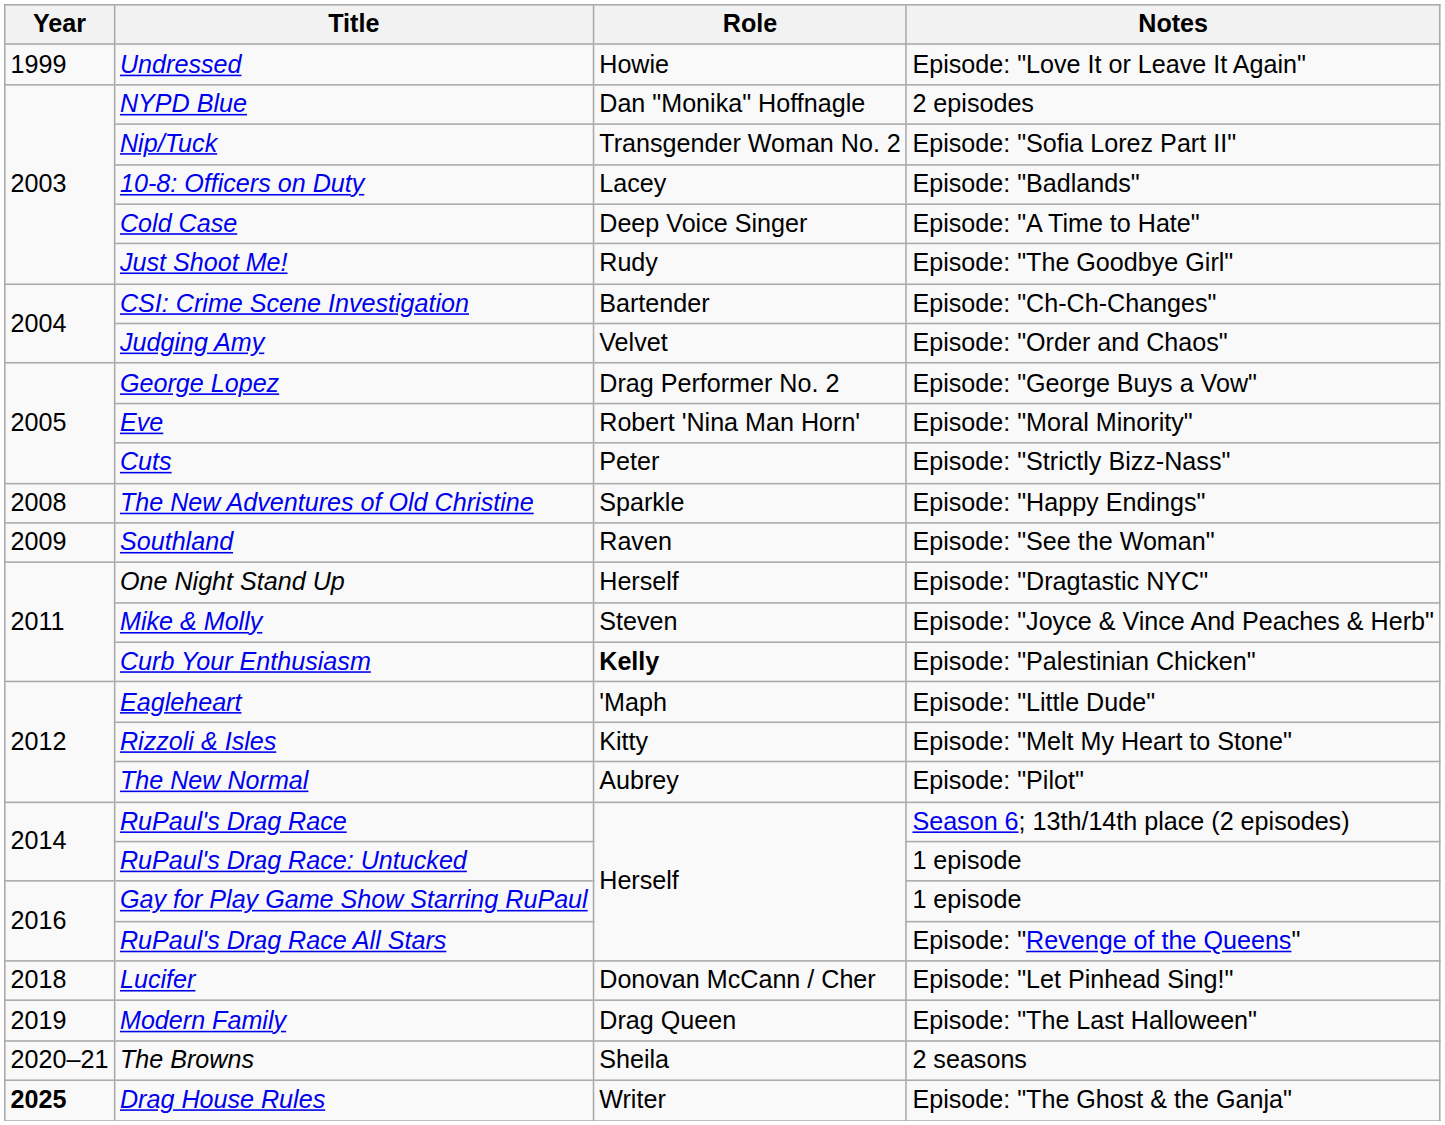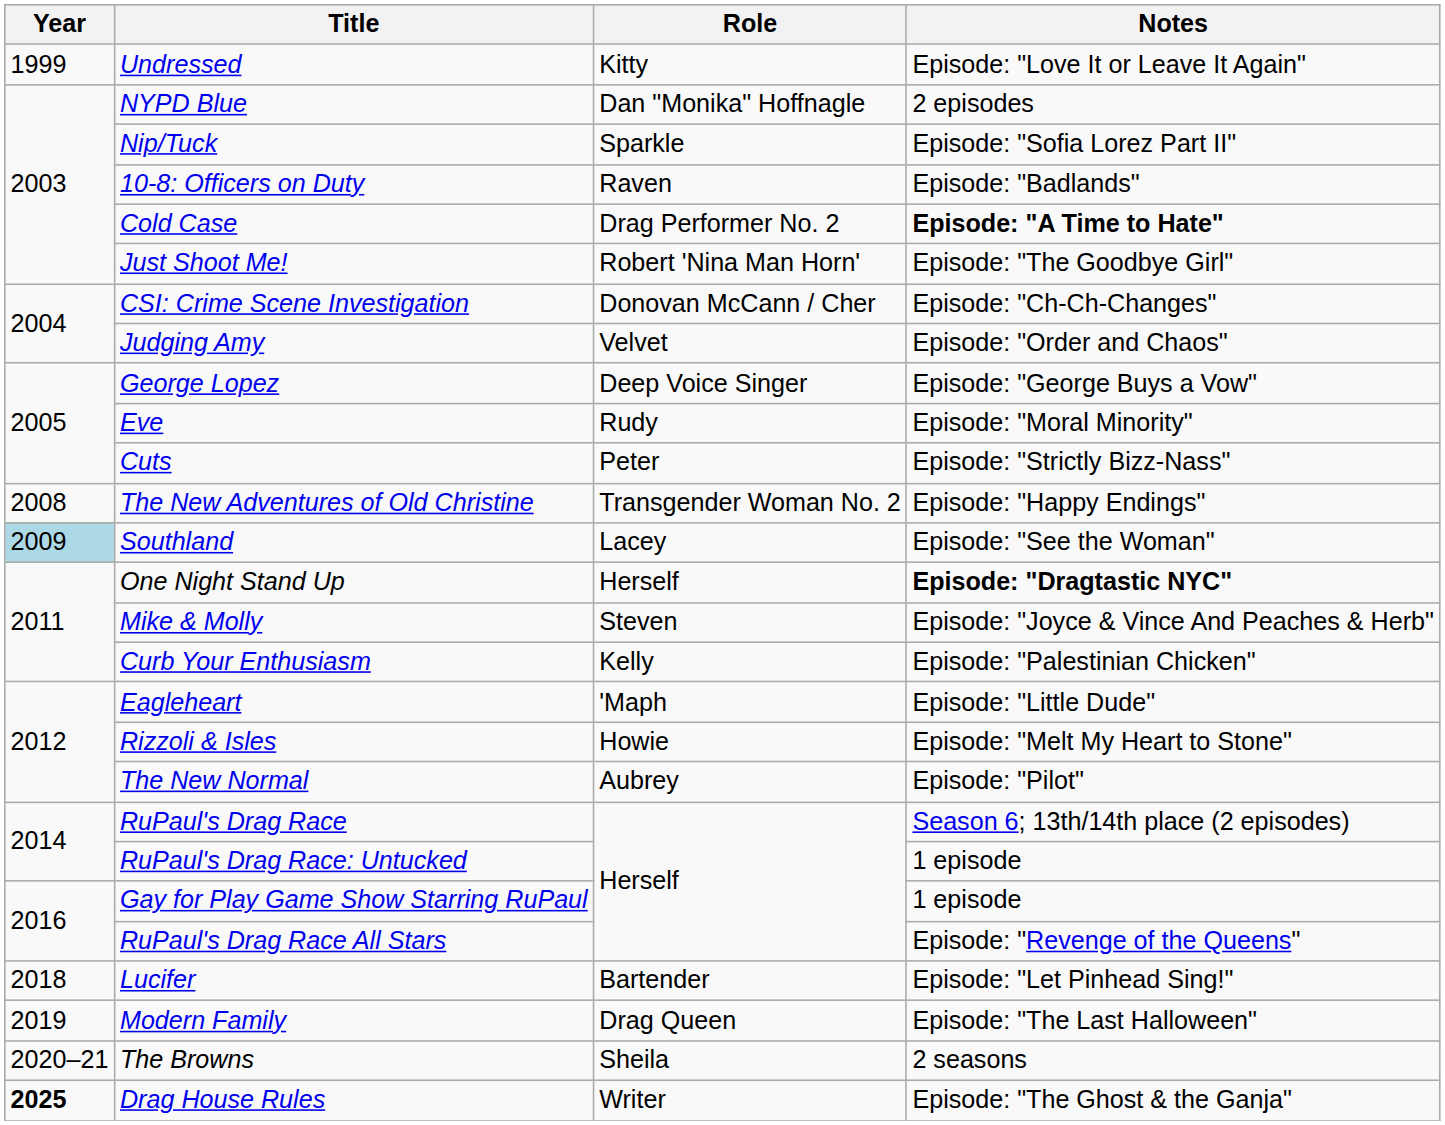Undressed | Role: Howie -> Kitty
Nip/Tuck | Role: Transgender Woman No. 2 -> Sparkle
10-8: Officers on Duty | Role: Lacey -> Raven
Cold Case | Role: Deep Voice Singer -> Drag Performer No. 2
Cold Case | Notes: normal -> bold
Just Shoot Me! | Role: Rudy -> Robert 'Nina Man Horn'
CSI: Crime Scene Investigation | Role: Bartender -> Donovan McCann / Cher
George Lopez | Role: Drag Performer No. 2 -> Deep Voice Singer
Eve | Role: Robert 'Nina Man Horn' -> Rudy
The New Adventures of Old Christine | Role: Sparkle -> Transgender Woman No. 2
Southland | Year: no background -> lightblue background
Southland | Role: Raven -> Lacey
One Night Stand Up | Notes: normal -> bold
Curb Your Enthusiasm | Role: bold -> normal
Rizzoli & Isles | Role: Kitty -> Howie
Lucifer | Role: Donovan McCann / Cher -> Bartender
